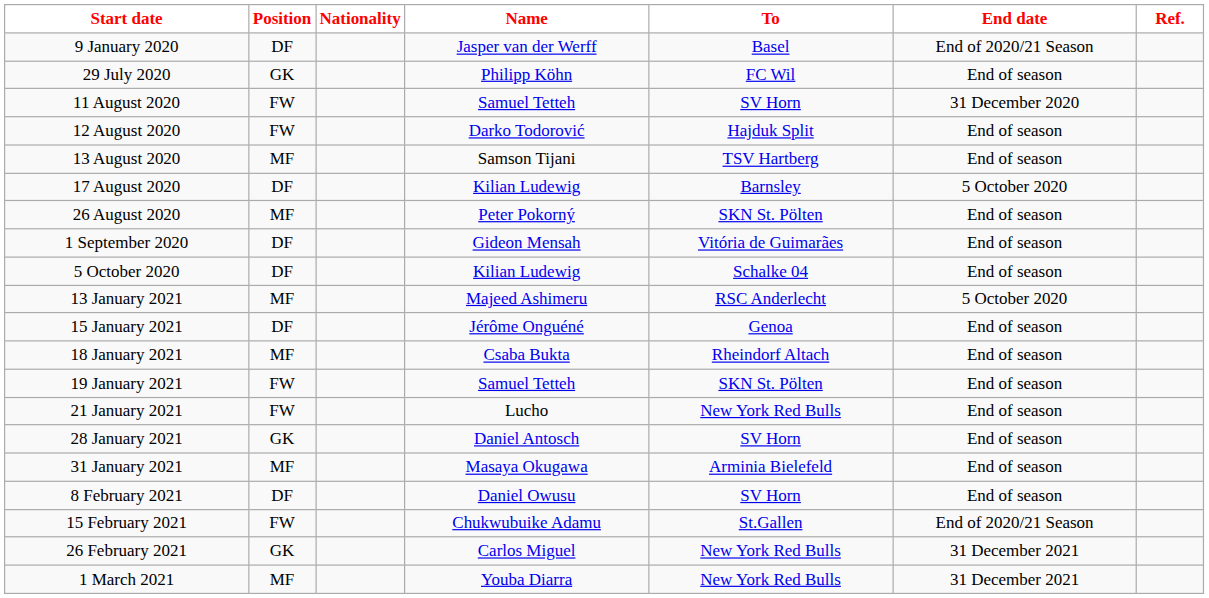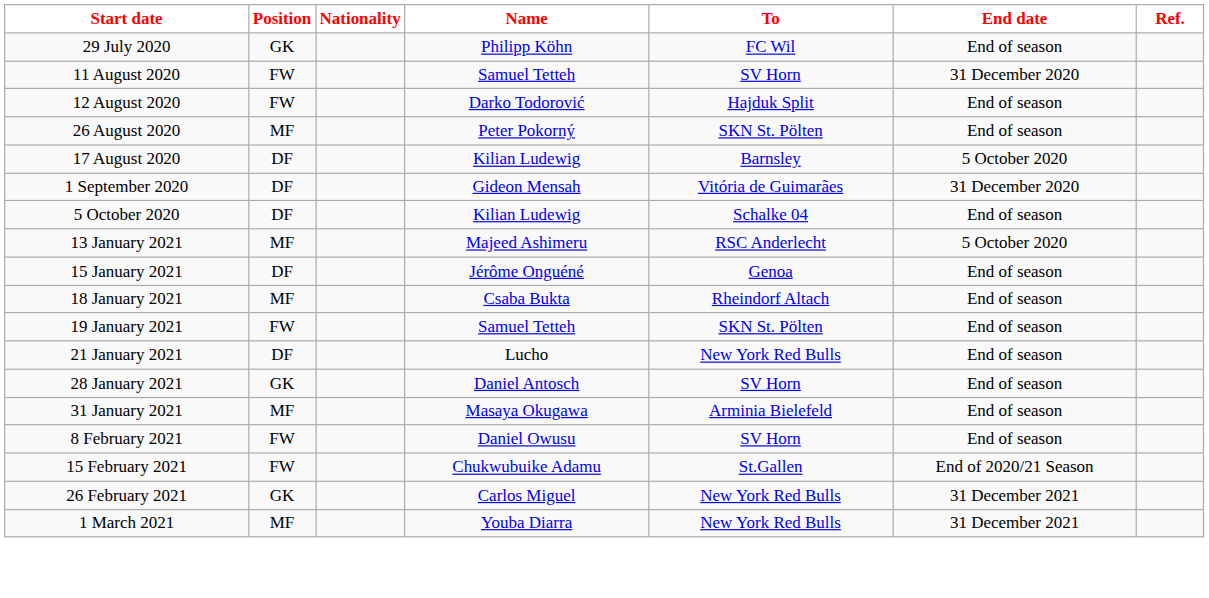- row: 9 January 2020 | DF | Jasper van der Werff | Basel | End of 2020/21 Season
- row: 13 August 2020 | MF | Samson Tijani | TSV Hartberg | End of season
rows swapped: 17 August 2020 <-> 26 August 2020
1 September 2020 | End date: End of season -> 31 December 2020
21 January 2021 | Position: FW -> DF
8 February 2021 | Position: DF -> FW
